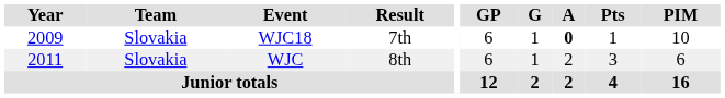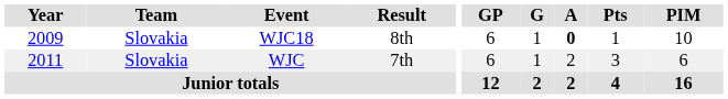WJC18 | Result: 7th -> 8th
WJC | Result: 8th -> 7th
